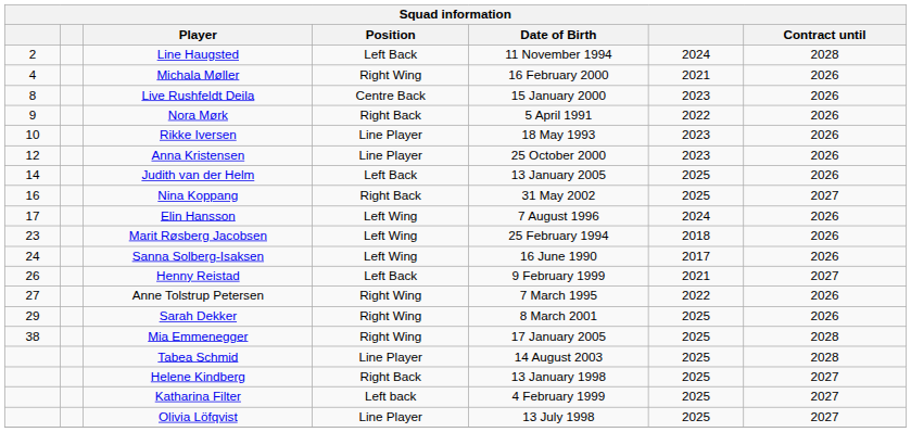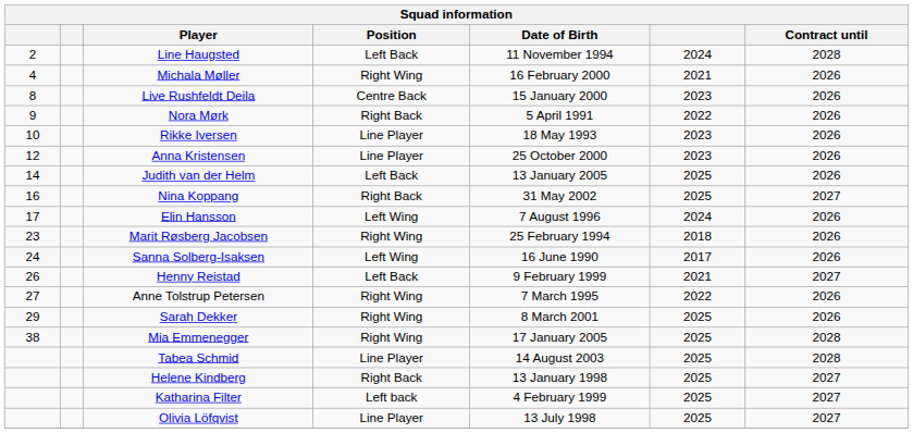Marit Røsberg Jacobsen | Position: Left Wing -> Right Wing
